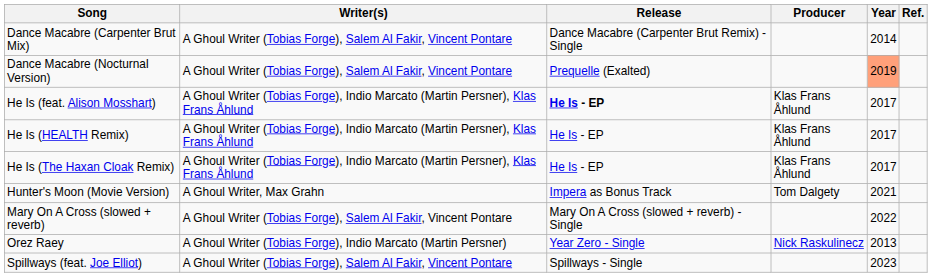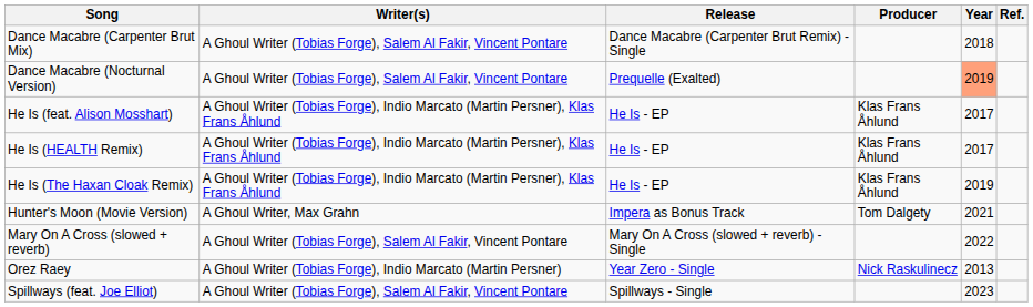Dance Macabre (Carpenter Brut Mix) | Year: 2014 -> 2018
He Is (feat. Alison Mosshart) | Release: bold -> normal
He Is (The Haxan Cloak Remix) | Year: 2017 -> 2019
